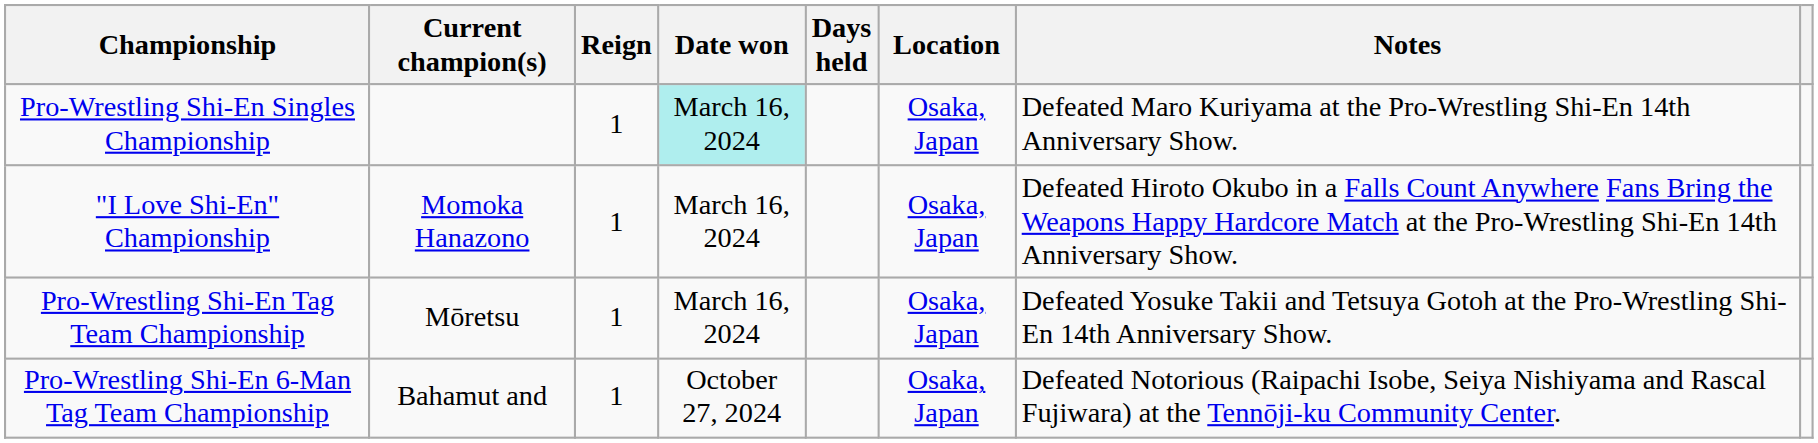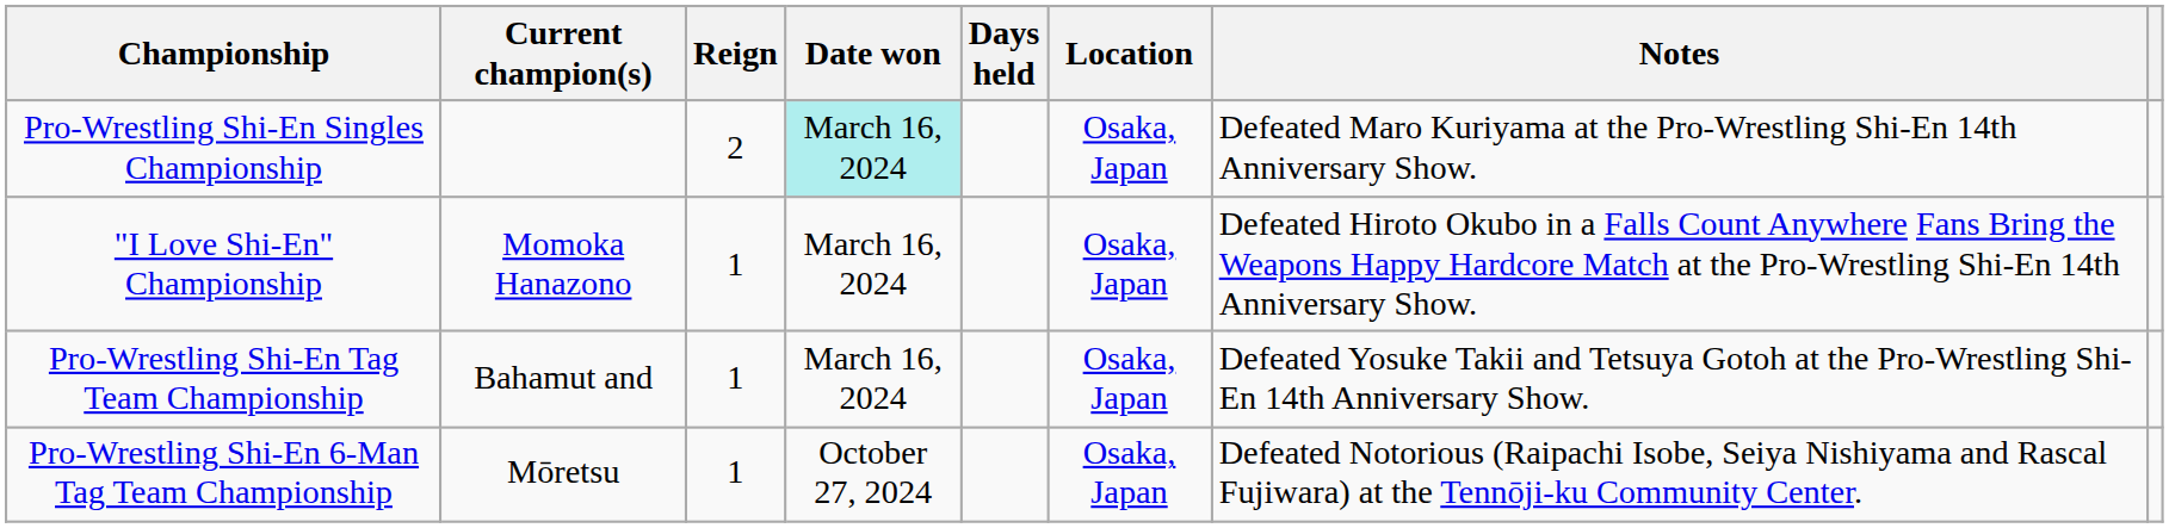Pro-Wrestling Shi-En Singles Championship | Reign: 1 -> 2
Pro-Wrestling Shi-En Tag Team Championship | Current champion(s): Mōretsu -> Bahamut and
Pro-Wrestling Shi-En 6-Man Tag Team Championship | Current champion(s): Bahamut and -> Mōretsu
